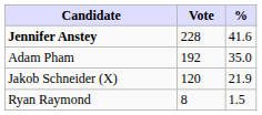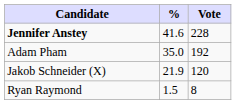columns swapped: Vote <-> %
